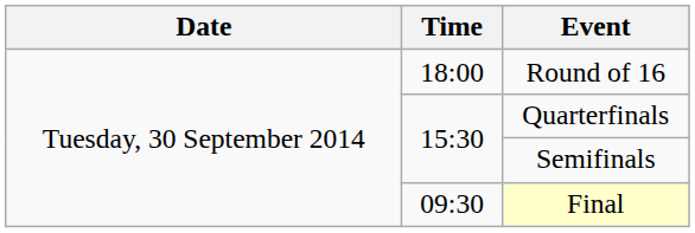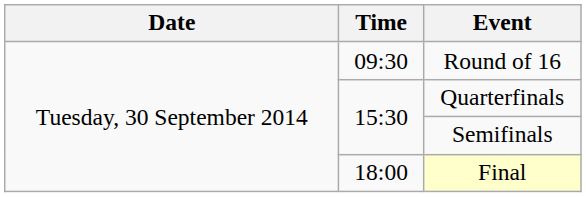Round of 16 | Time: 18:00 -> 09:30
Final | Time: 09:30 -> 18:00
